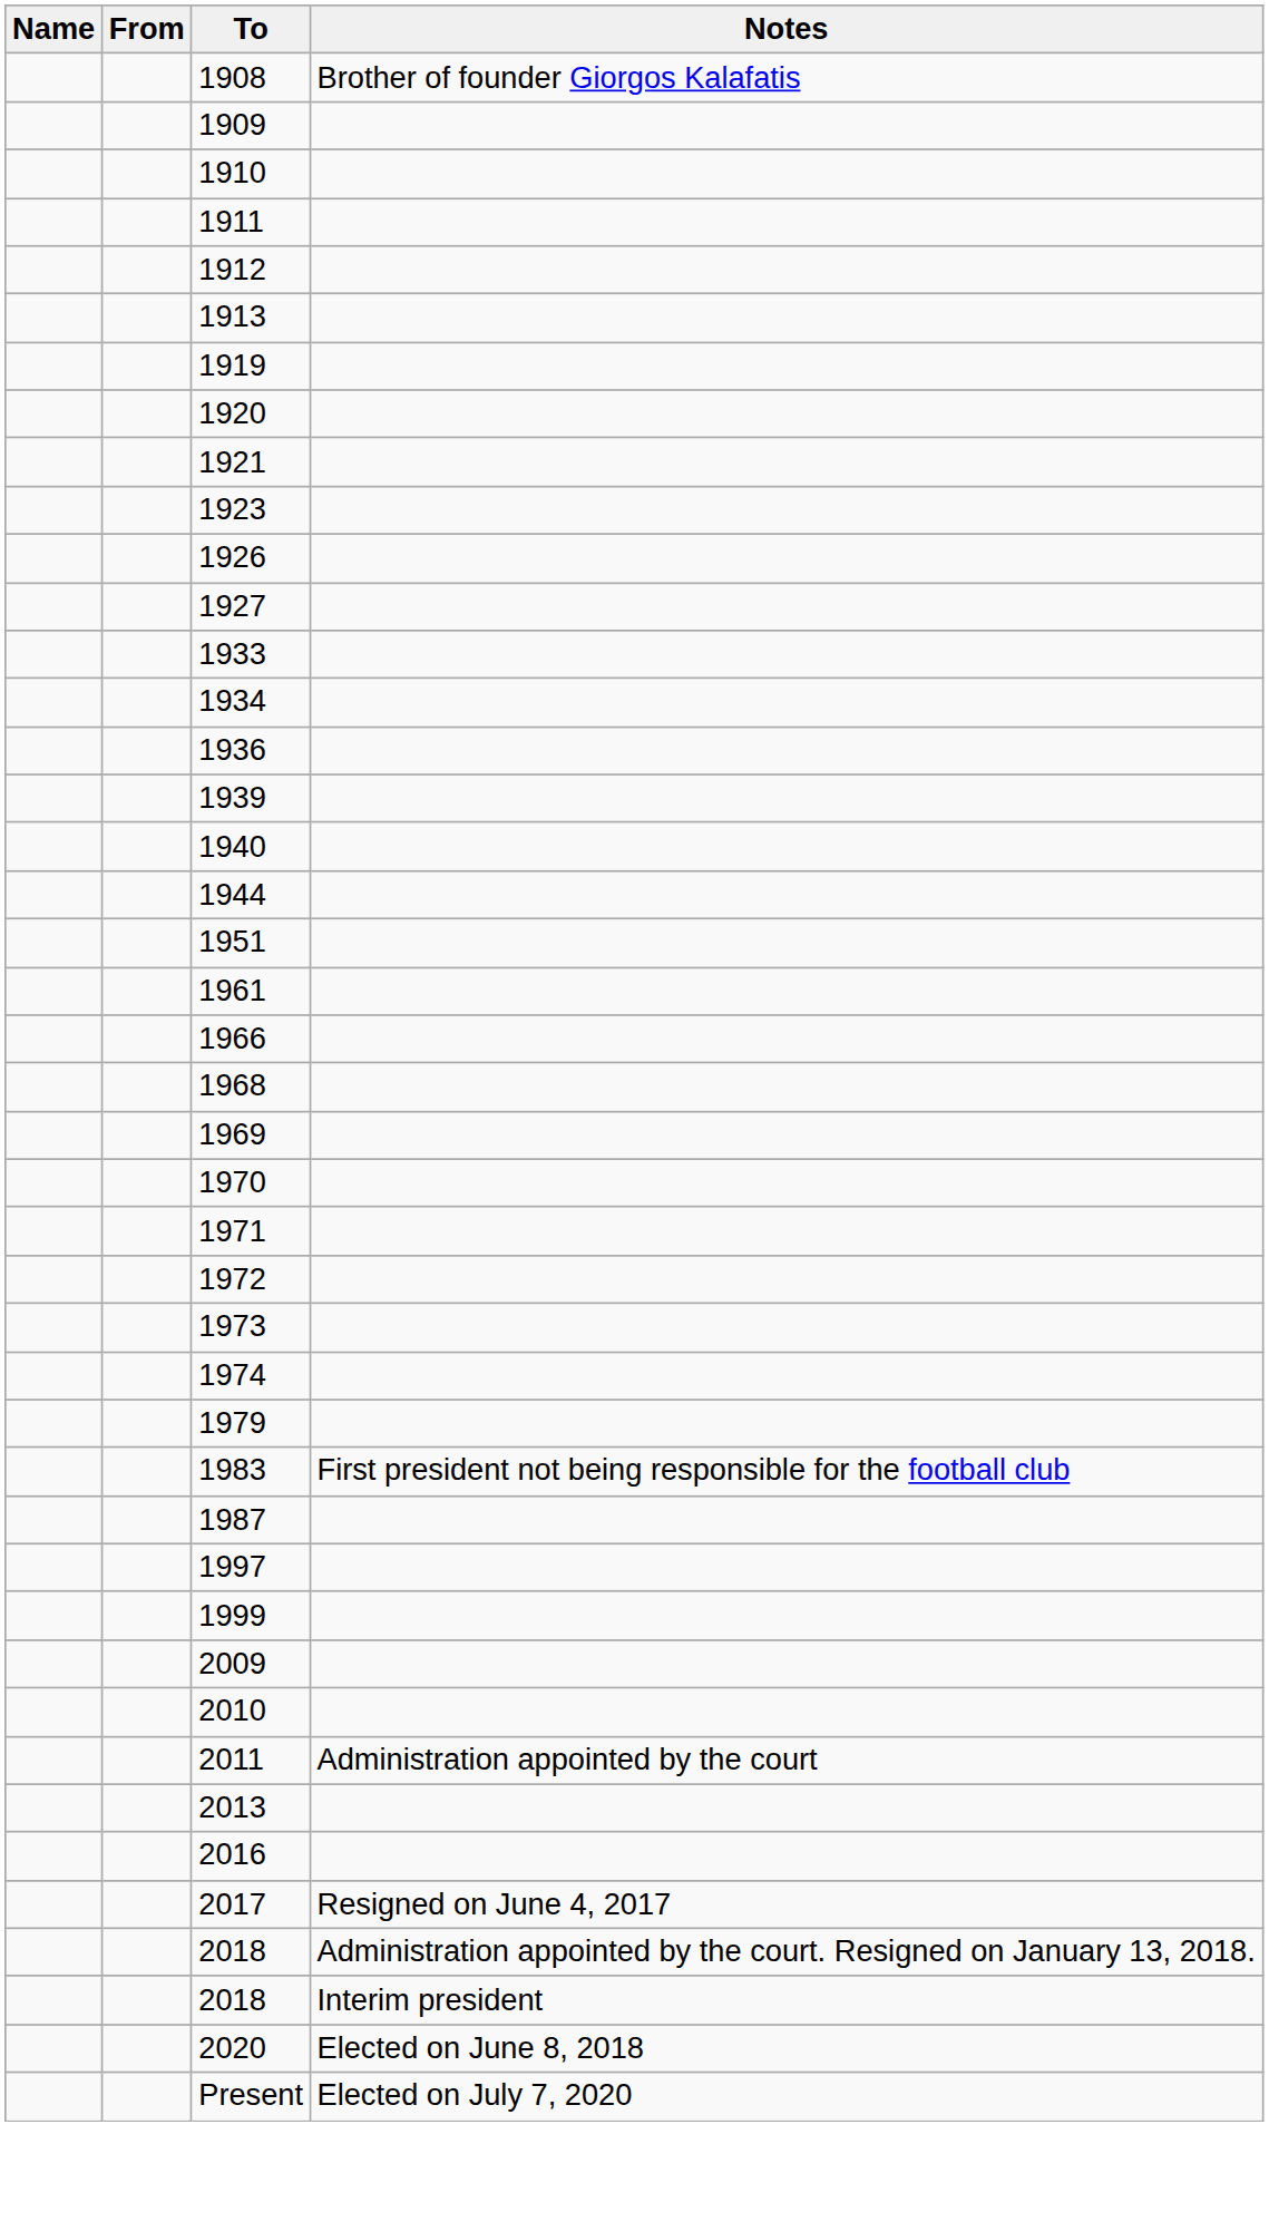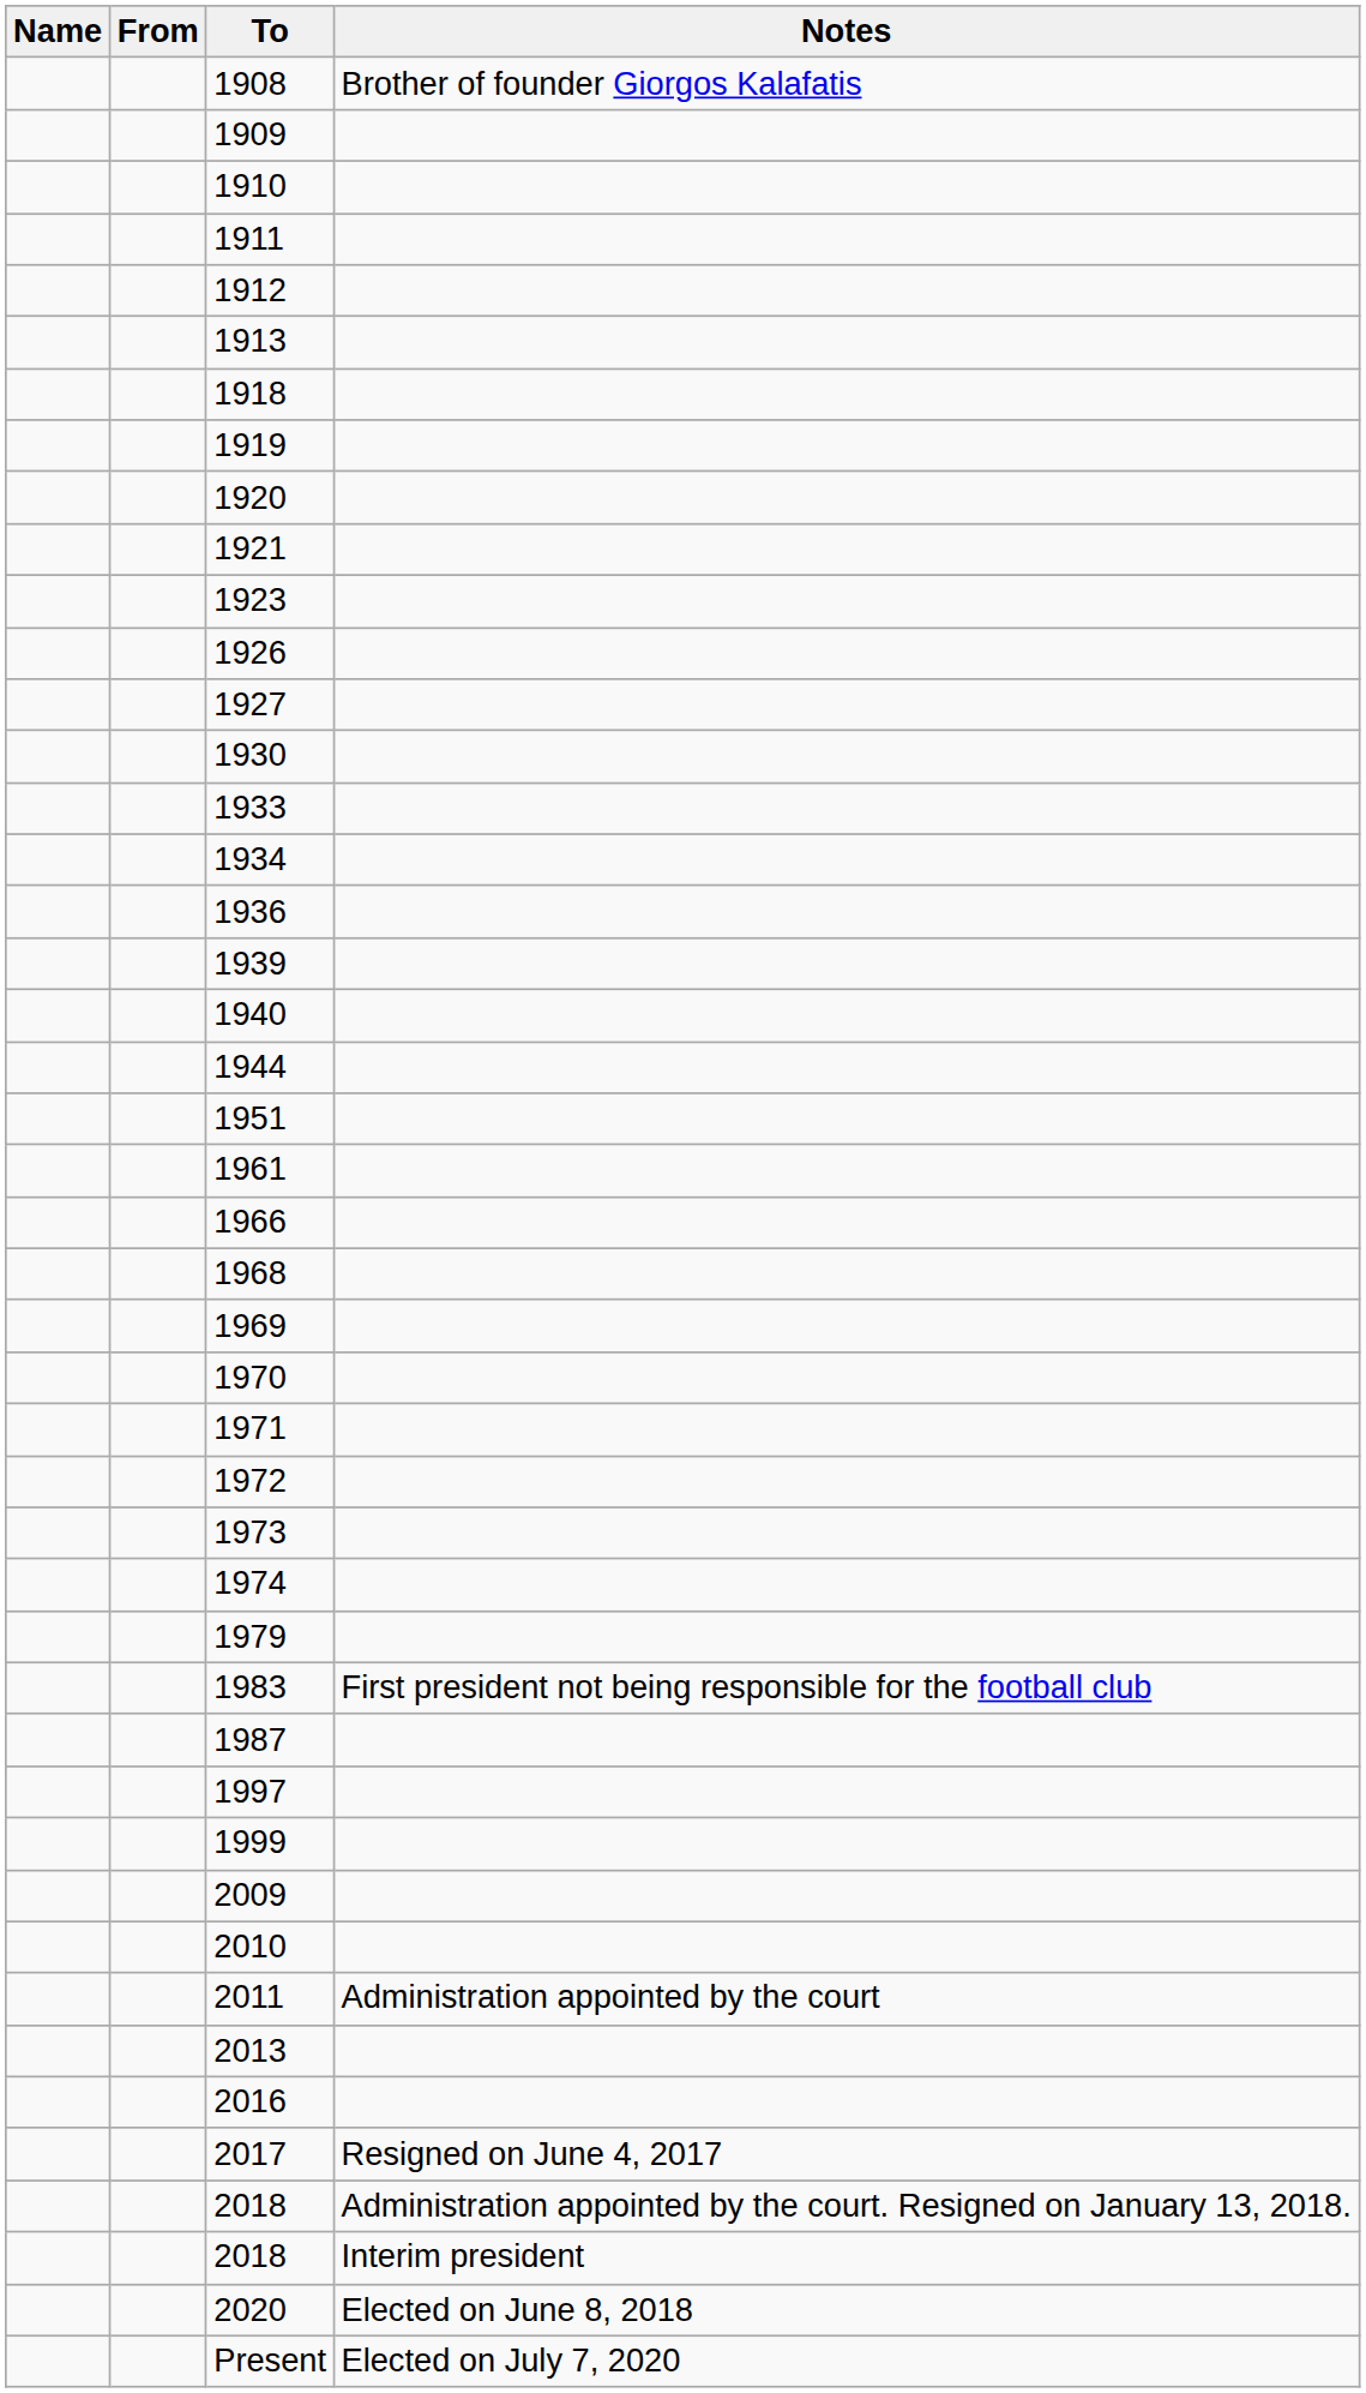+ row: 1918
+ row: 1930
